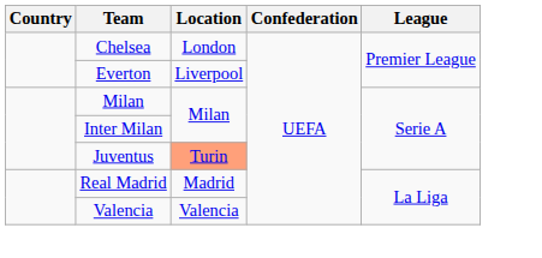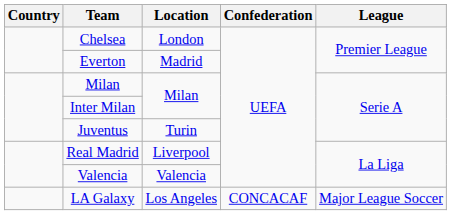Everton | Location: Liverpool -> Madrid
Juventus | Location: lightsalmon background -> no background
Real Madrid | Location: Madrid -> Liverpool
+ row: LA Galaxy | Los Angeles | CONCACAF | Major League Soccer
